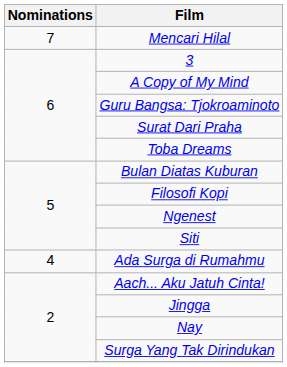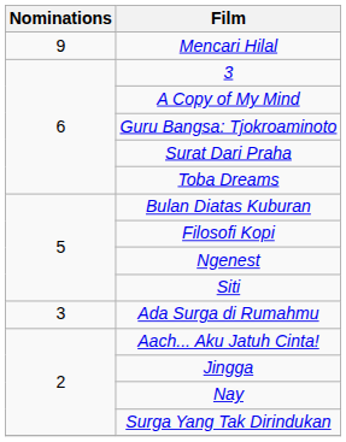Mencari Hilal | Nominations: 7 -> 9
Ada Surga di Rumahmu | Nominations: 4 -> 3
